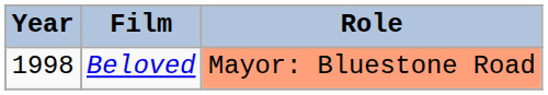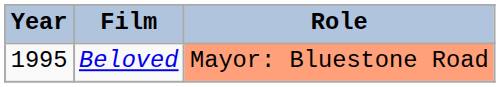Beloved | Year: 1998 -> 1995
